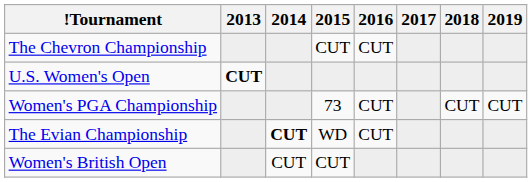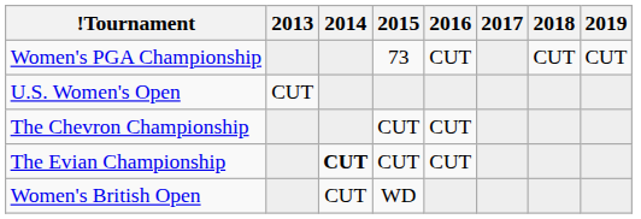rows swapped: The Chevron Championship <-> Women's PGA Championship
U.S. Women's Open | 2013: bold -> normal
The Evian Championship | 2015: WD -> CUT
Women's British Open | 2015: CUT -> WD
